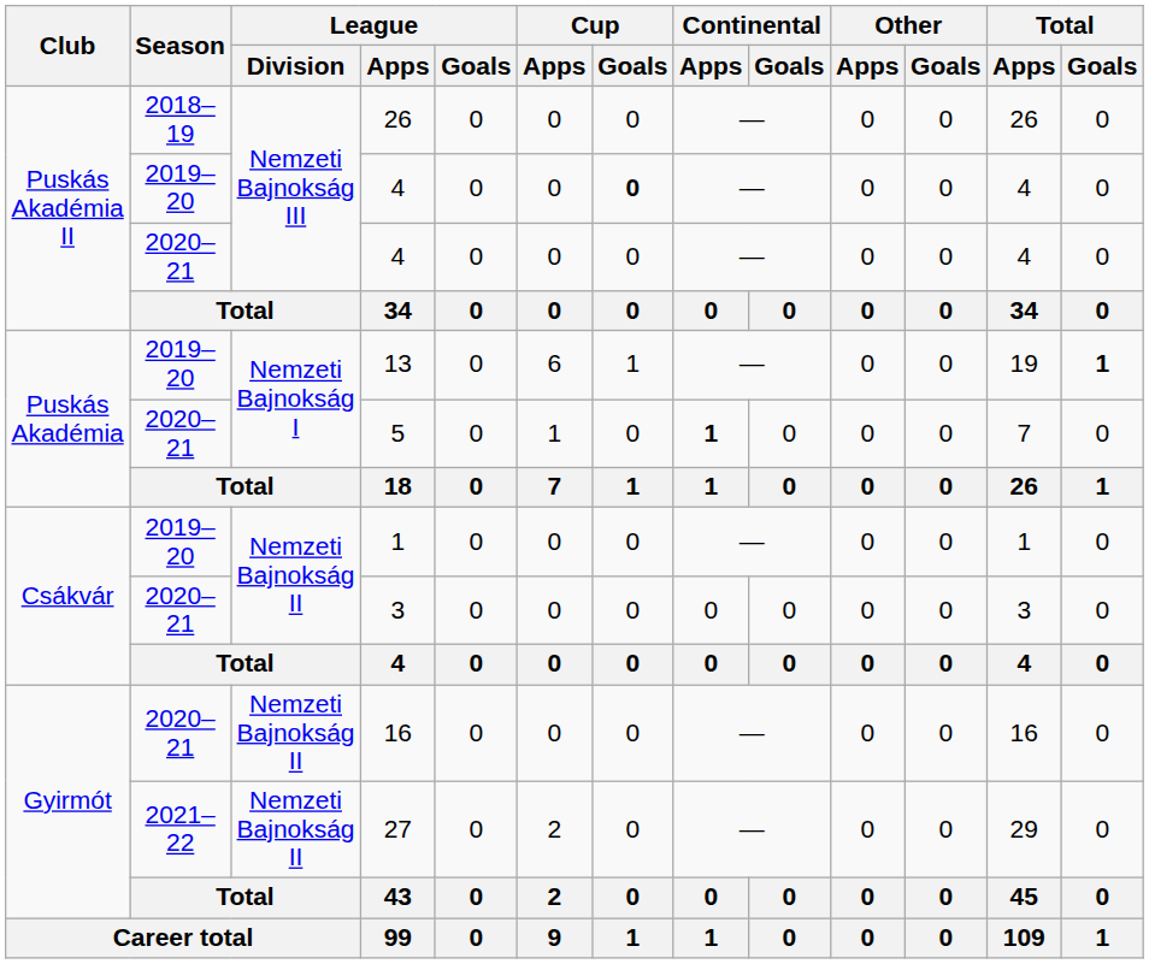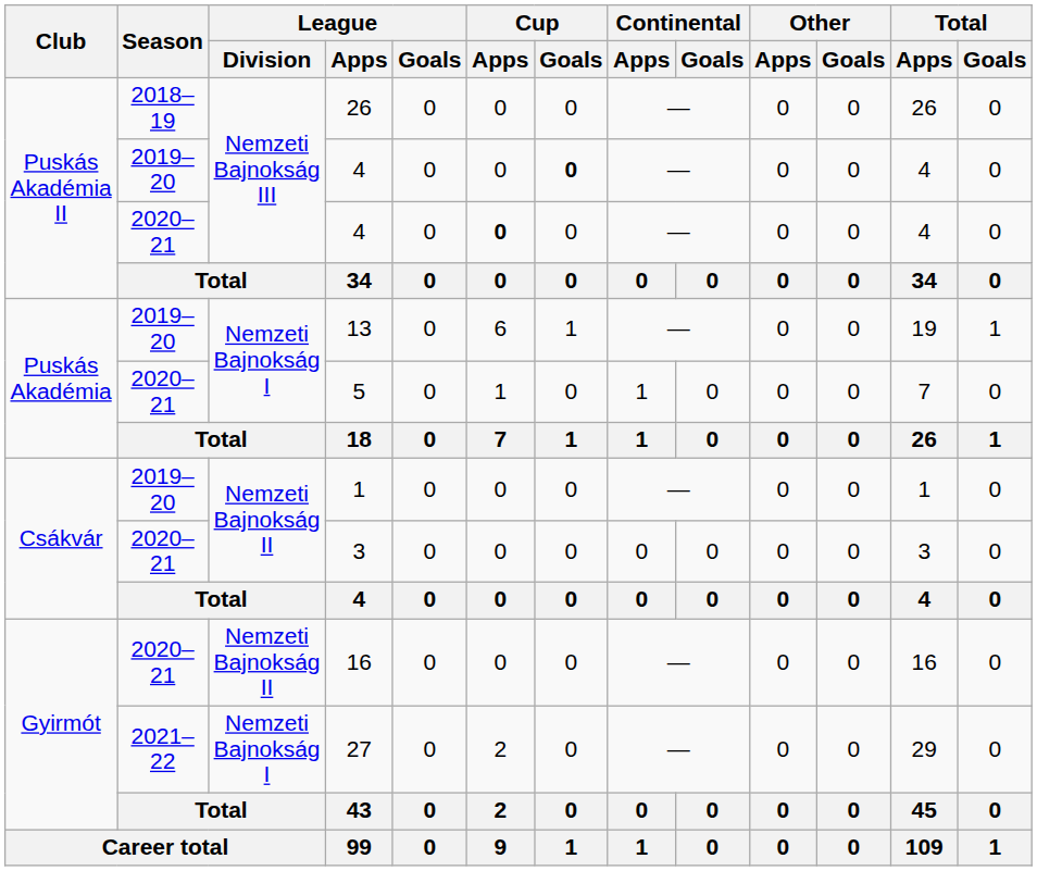2020–21 / 4 | Cup / Apps: normal -> bold
13 | Total / Goals: bold -> normal
5 | Continental / Apps: bold -> normal
27 | League / Division: Nemzeti Bajnokság II -> Nemzeti Bajnokság I
